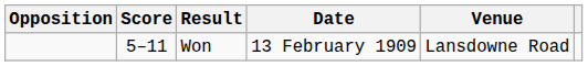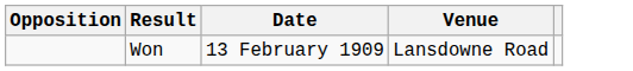- column: Score | 5–11
